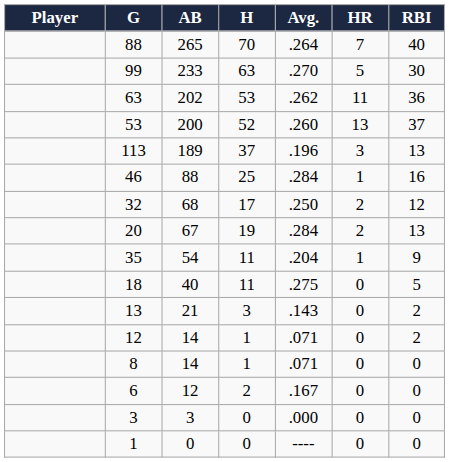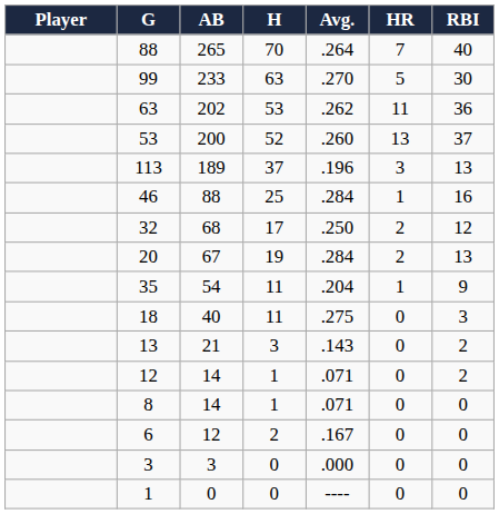18 | RBI: 5 -> 3
